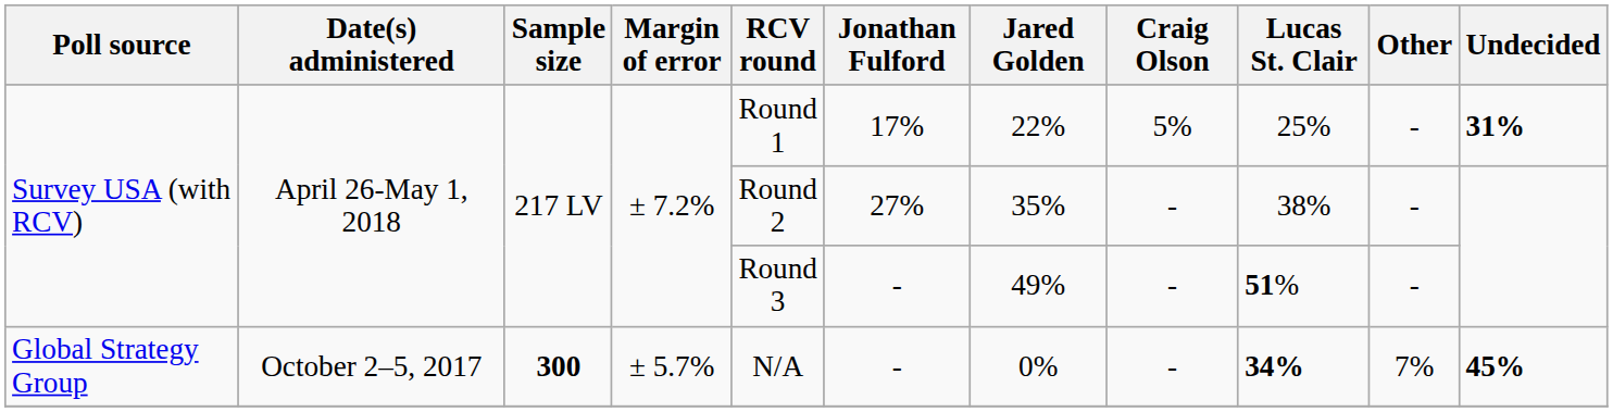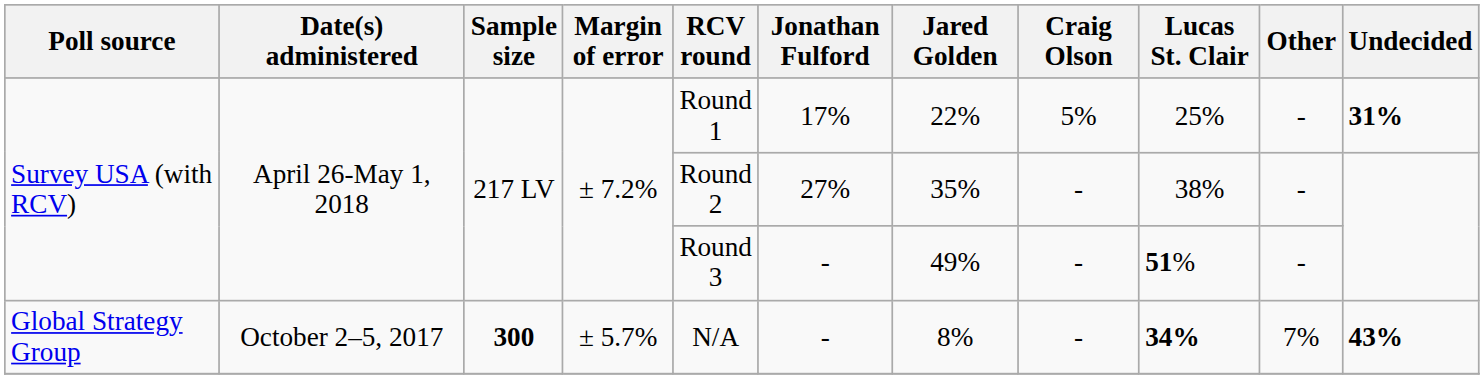Global Strategy Group | Jared Golden: 0% -> 8%
Global Strategy Group | Undecided: 45% -> 43%
